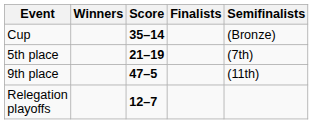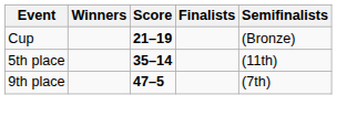Cup | Score: 35–14 -> 21–19
5th place | Score: 21–19 -> 35–14
5th place | Semifinalists: (7th) -> (11th)
9th place | Semifinalists: (11th) -> (7th)
- row: Relegation playoffs | 12–7
